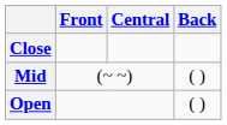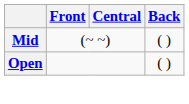- row: Close
